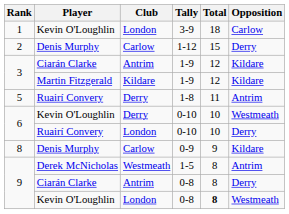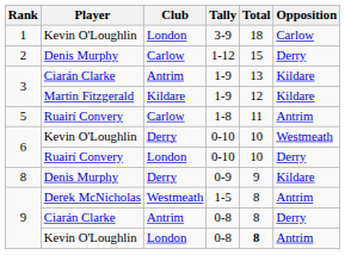Ciarán Clarke / 1-9 | Total: 12 -> 13
1-8 | Club: Derry -> Carlow
0-9 | Club: Carlow -> Derry
Kevin O'Loughlin / 0-8 | Opposition: Westmeath -> Antrim
